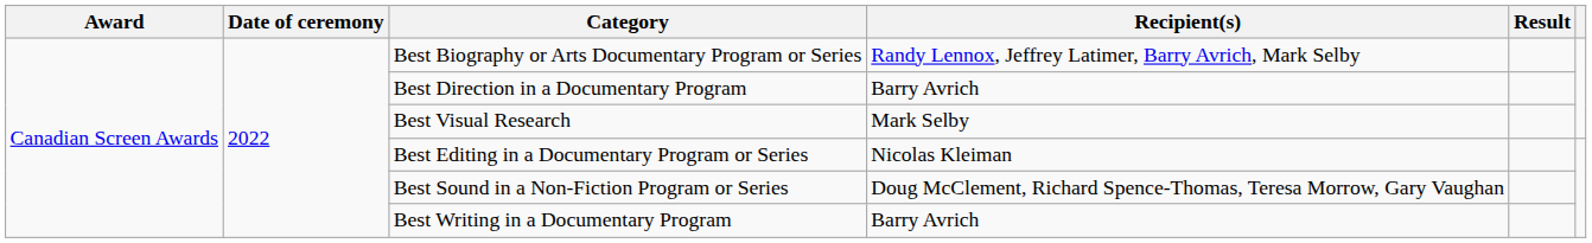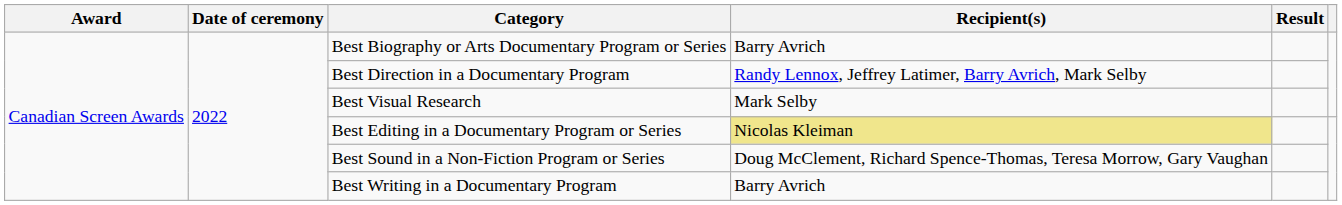Best Biography or Arts Documentary Program or Series | Recipient(s): Randy Lennox, Jeffrey Latimer, Barry Avrich, Mark Selby -> Barry Avrich
Best Direction in a Documentary Program | Recipient(s): Barry Avrich -> Randy Lennox, Jeffrey Latimer, Barry Avrich, Mark Selby
Best Editing in a Documentary Program or Series | Recipient(s): no background -> khaki background
